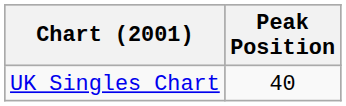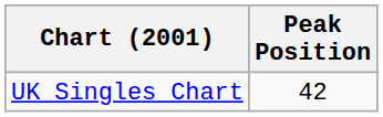UK Singles Chart | Peak Position: 40 -> 42
